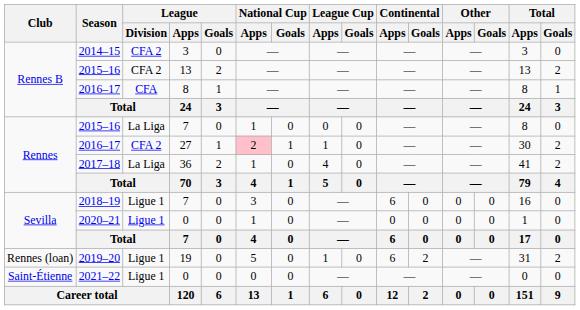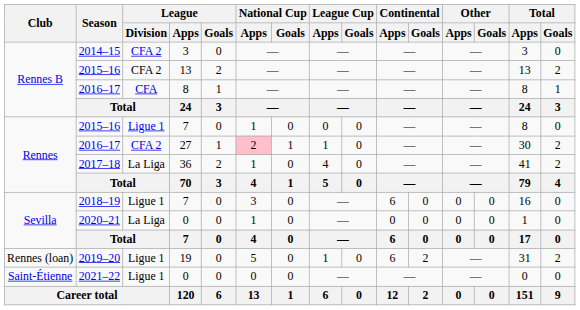2015–16 / 7 | League / Division: La Liga -> Ligue 1
2020–21 | League / Division: Ligue 1 -> La Liga
